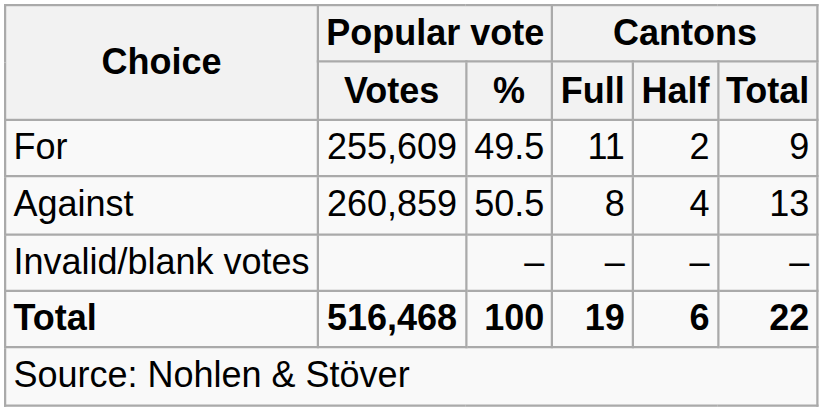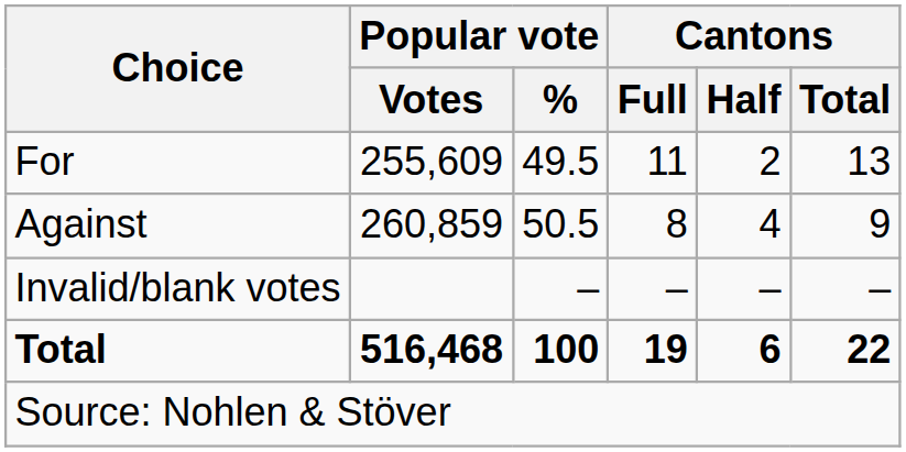For | Cantons / Total: 9 -> 13
Against | Cantons / Total: 13 -> 9
